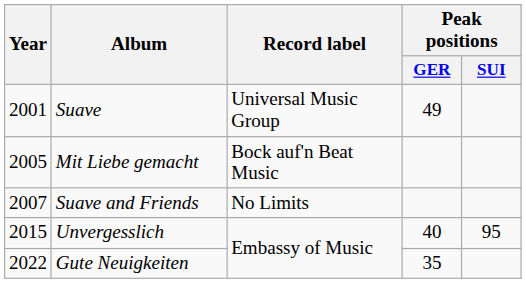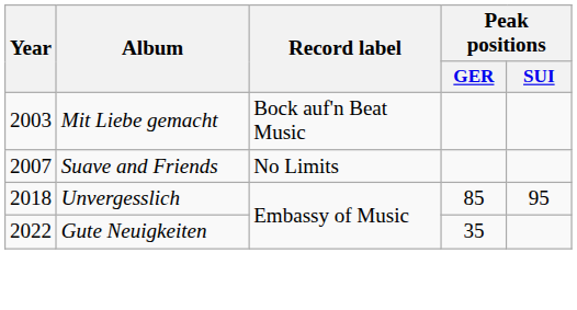- row: 2001 | Suave | Universal Music Group | 49
Mit Liebe gemacht | Year: 2005 -> 2003
Unvergesslich | Year: 2015 -> 2018
Unvergesslich | Peak positions / GER: 40 -> 85
